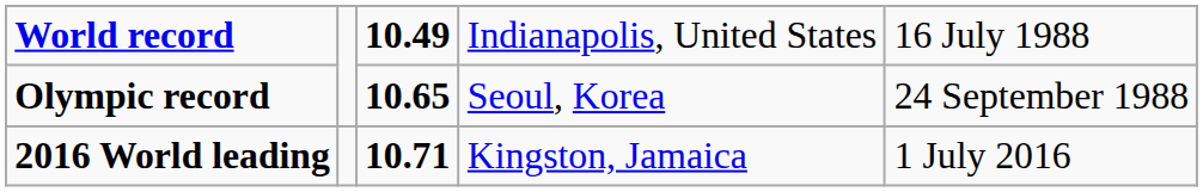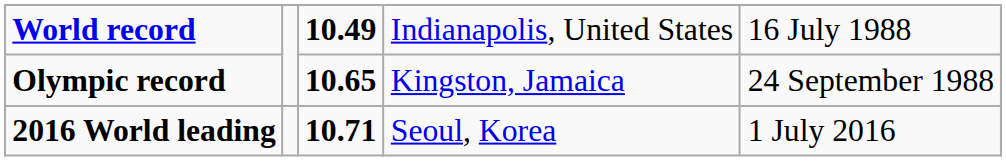Olympic record | column 4: Seoul, Korea -> Kingston, Jamaica
2016 World leading | column 4: Kingston, Jamaica -> Seoul, Korea
